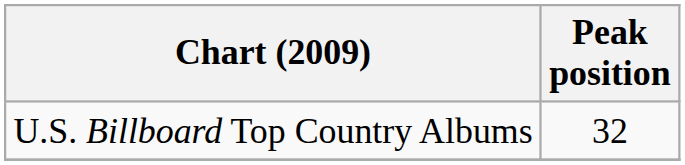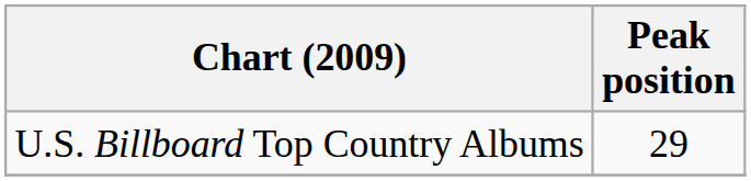U.S. Billboard Top Country Albums | Peak position: 32 -> 29
